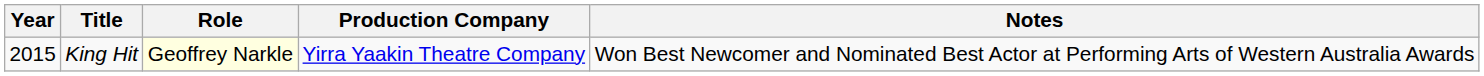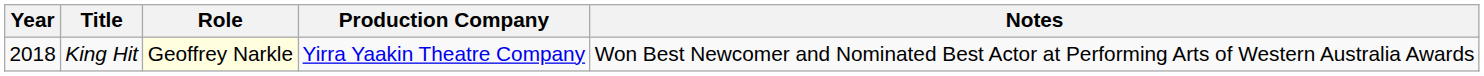King Hit | Year: 2015 -> 2018
